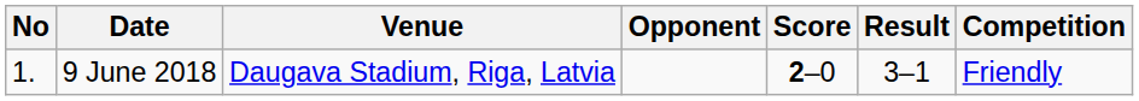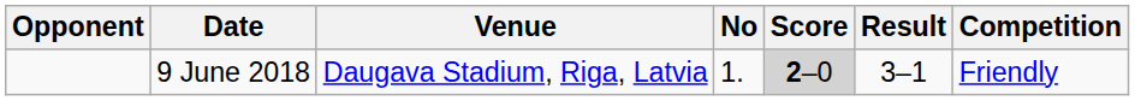columns swapped: No <-> Opponent
9 June 2018 | Score: no background -> lightgrey background
